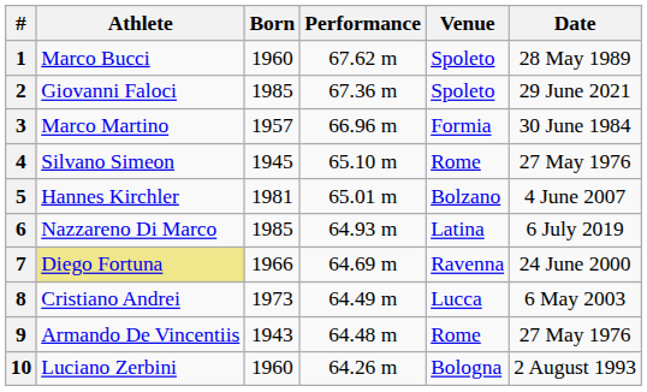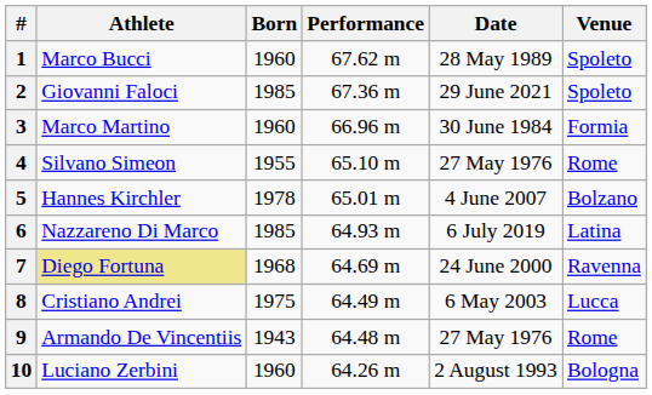columns swapped: Venue <-> Date
3 | Born: 1957 -> 1960
4 | Born: 1945 -> 1955
5 | Born: 1981 -> 1978
7 | Born: 1966 -> 1968
8 | Born: 1973 -> 1975
